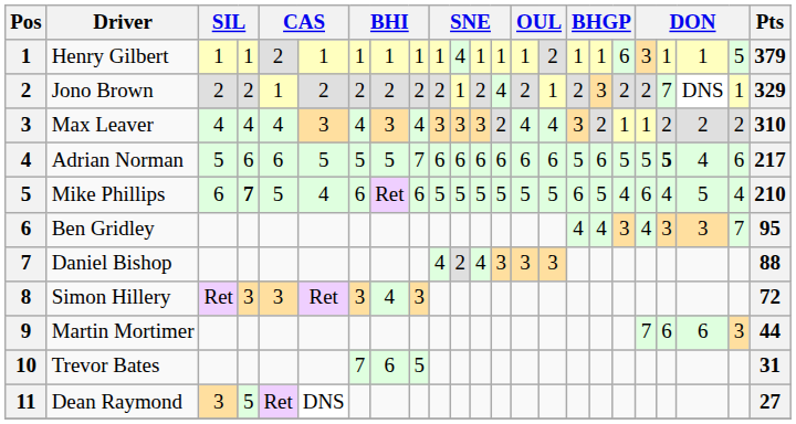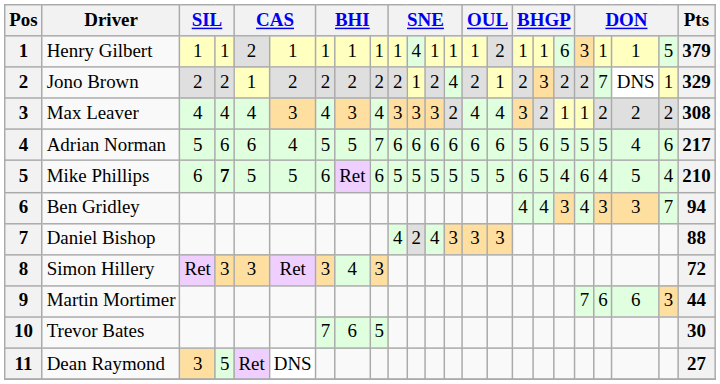Max Leaver | Pts: 310 -> 308
Adrian Norman | column 6: 5 -> 4
Adrian Norman | column 20: bold -> normal
Mike Phillips | column 6: 4 -> 5
Ben Gridley | Pts: 95 -> 94
Trevor Bates | Pts: 31 -> 30
